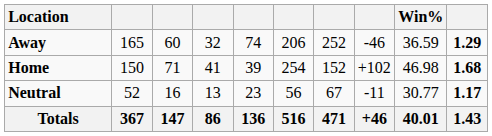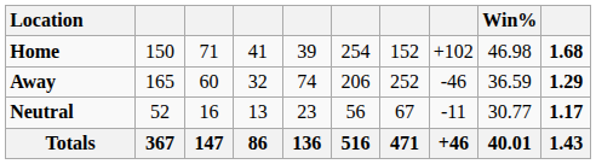rows swapped: Home <-> Away
